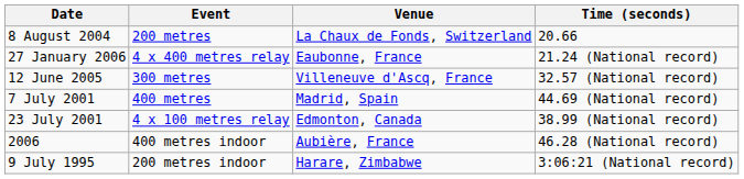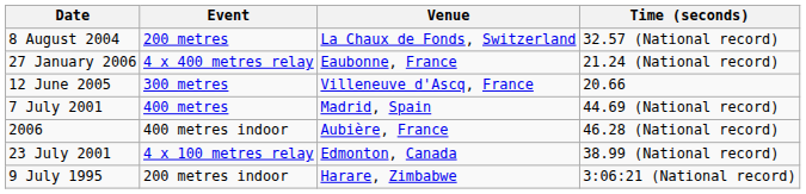8 August 2004 | Time (seconds): 20.66 -> 32.57 (National record)
12 June 2005 | Time (seconds): 32.57 (National record) -> 20.66
rows swapped: 2006 <-> 23 July 2001
